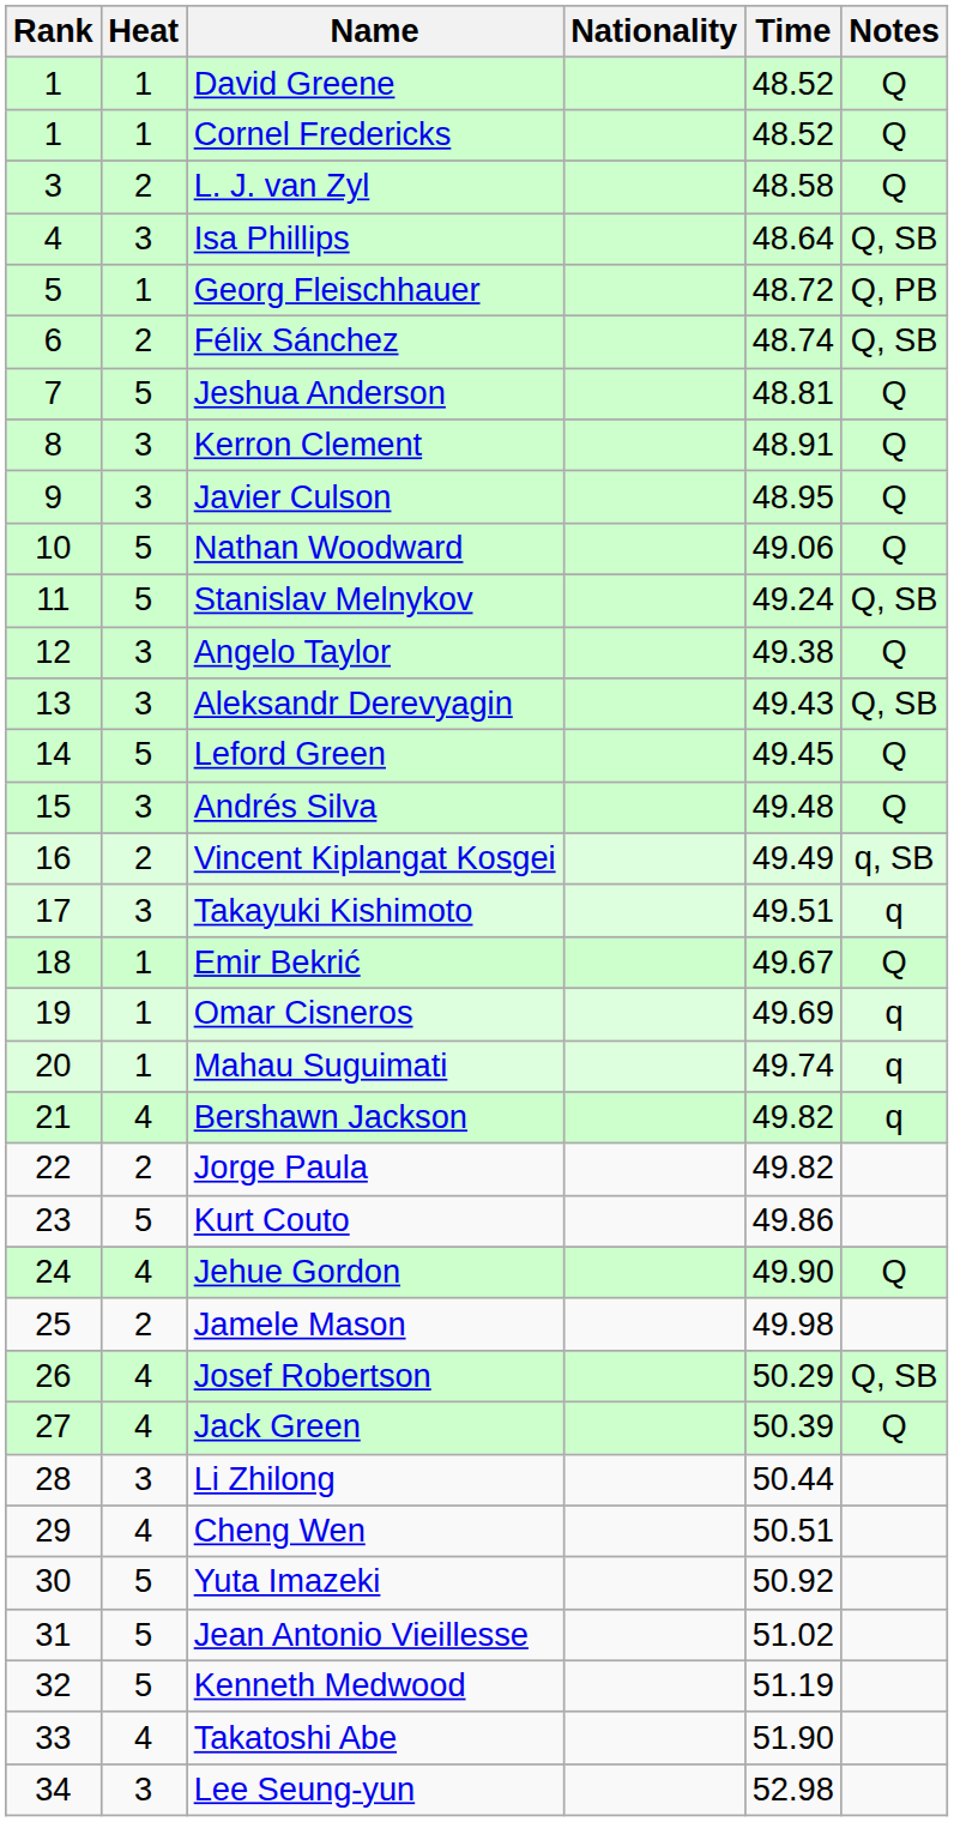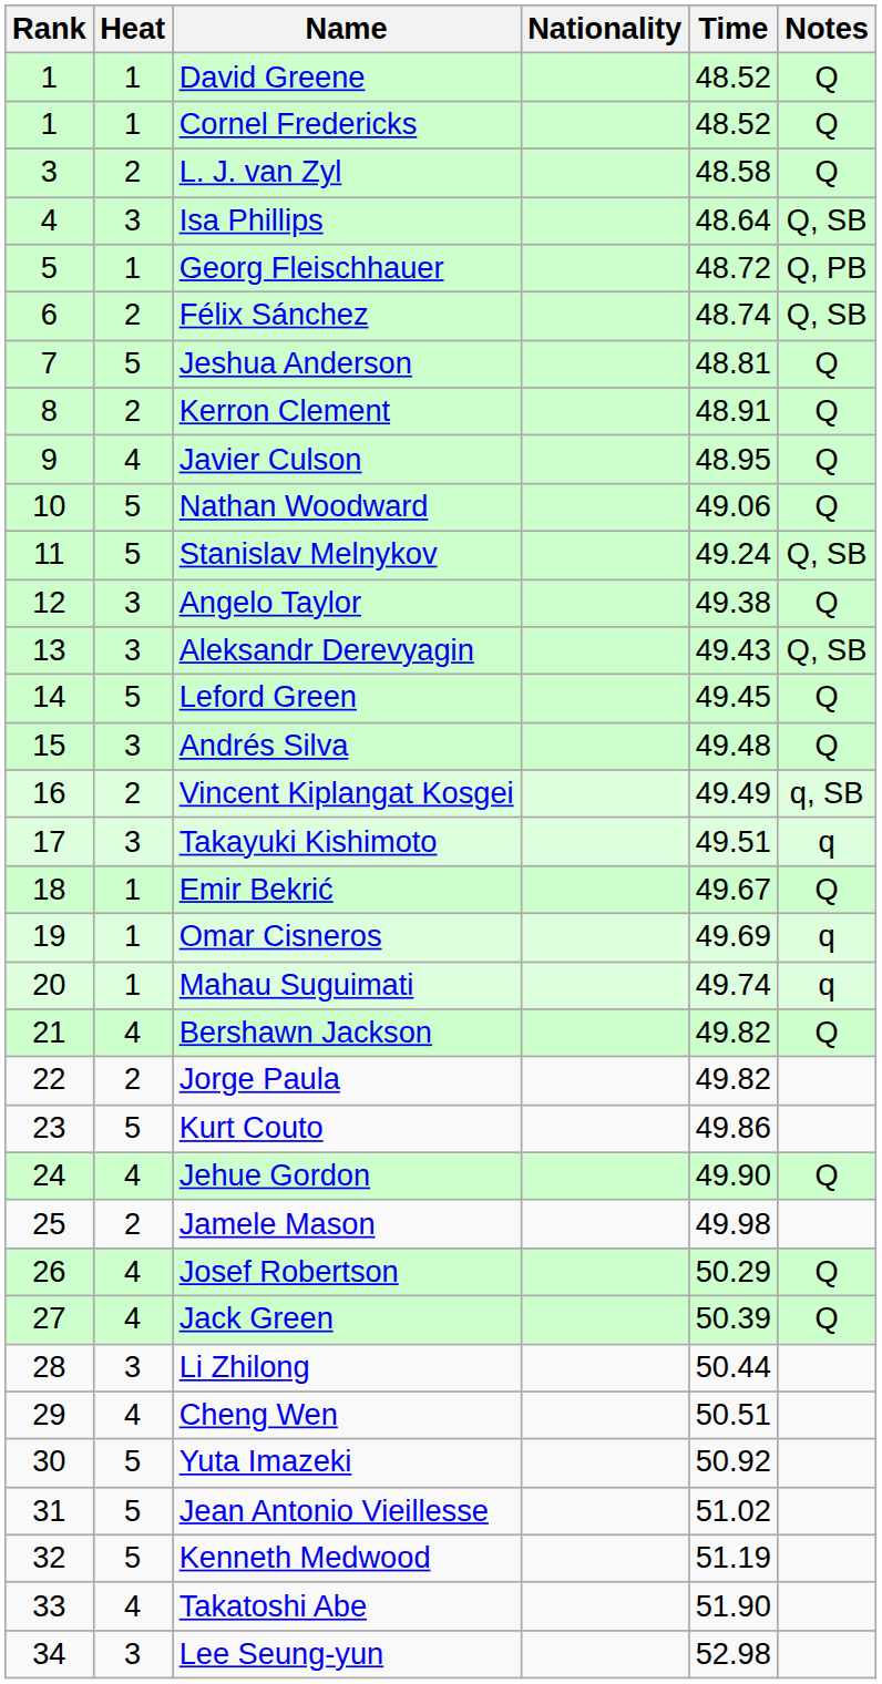Kerron Clement | Heat: 3 -> 2
Javier Culson | Heat: 3 -> 4
Bershawn Jackson | Notes: q -> Q
Josef Robertson | Notes: Q, SB -> Q
